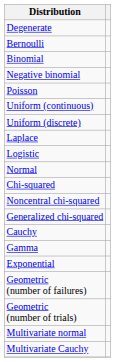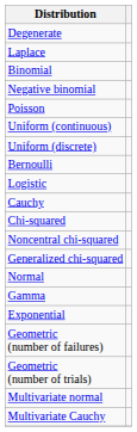rows swapped: Bernoulli <-> Laplace
rows swapped: Normal <-> Cauchy
